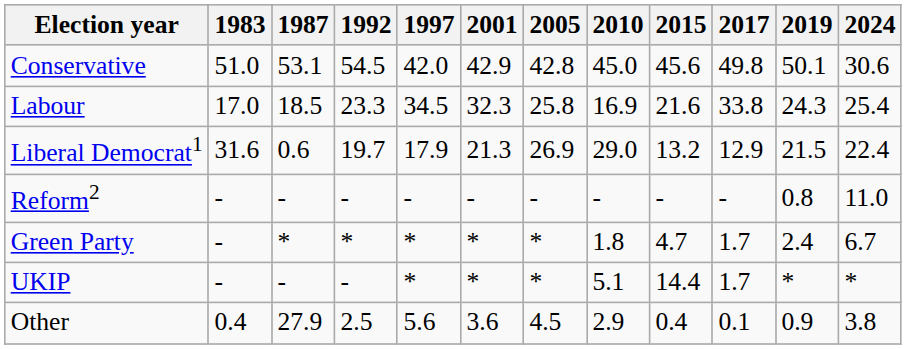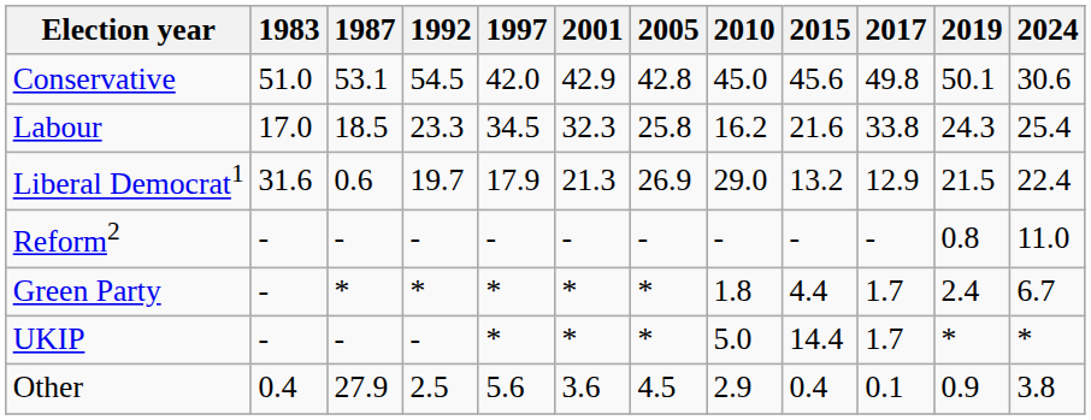Labour | 2010: 16.9 -> 16.2
Green Party | 2015: 4.7 -> 4.4
UKIP | 2010: 5.1 -> 5.0
